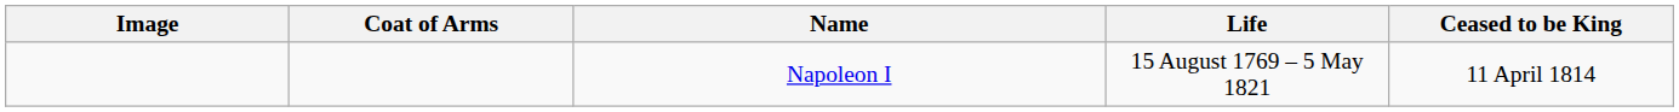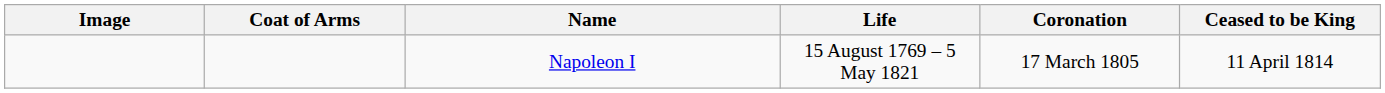+ column: Coronation | 17 March 1805
